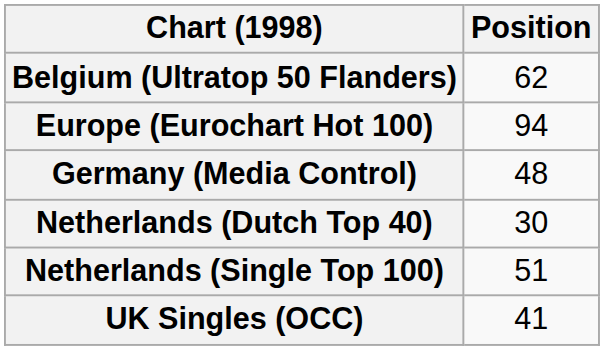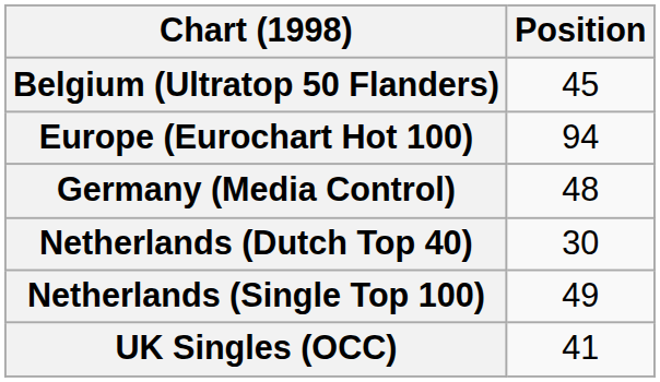Belgium (Ultratop 50 Flanders) | Position: 62 -> 45
Netherlands (Single Top 100) | Position: 51 -> 49
